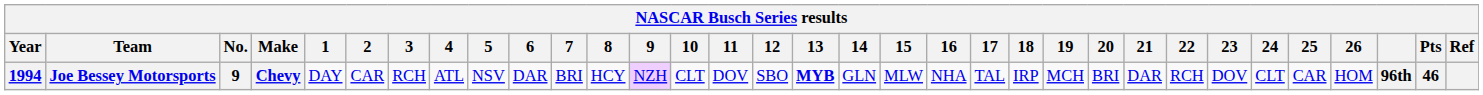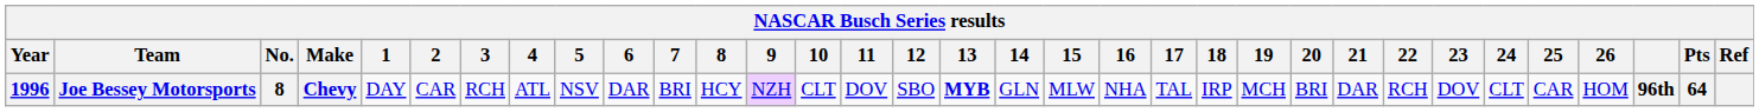Joe Bessey Motorsports | Year: 1994 -> 1996
Joe Bessey Motorsports | No.: 9 -> 8
Joe Bessey Motorsports | Pts: 46 -> 64
